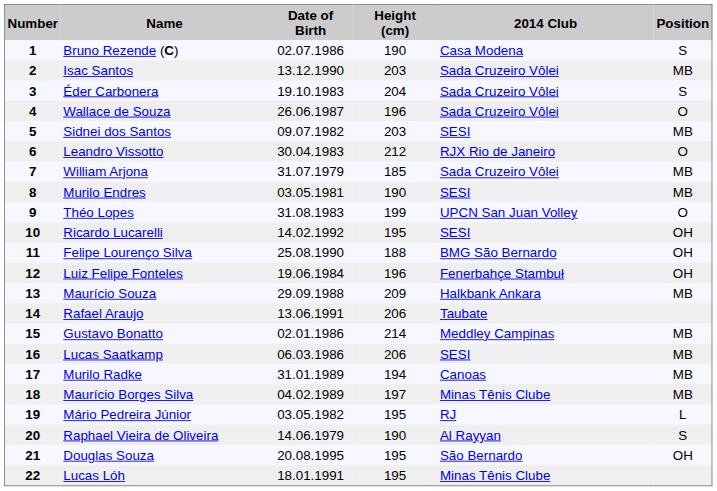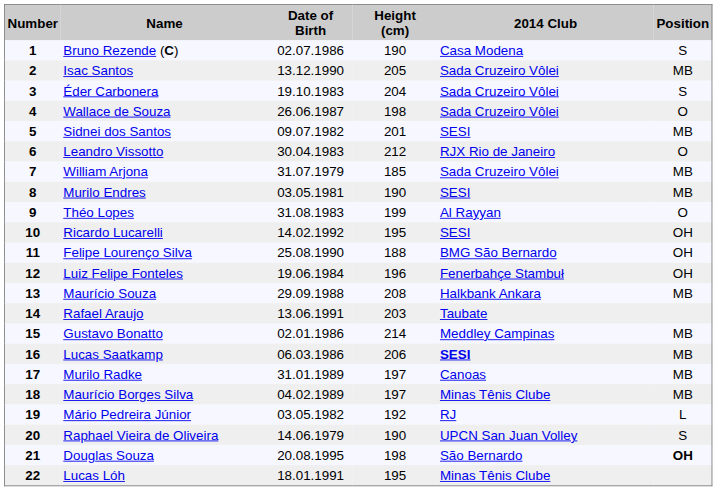Isac Santos | Height (cm): 203 -> 205
Wallace de Souza | Height (cm): 196 -> 198
Sidnei dos Santos | Height (cm): 203 -> 201
Théo Lopes | 2014 Club: UPCN San Juan Volley -> Al Rayyan
Maurício Souza | Height (cm): 209 -> 208
Rafael Araujo | Height (cm): 206 -> 203
Lucas Saatkamp | 2014 Club: normal -> bold
Murilo Radke | Height (cm): 194 -> 197
Mário Pedreira Júnior | Height (cm): 195 -> 192
Raphael Vieira de Oliveira | 2014 Club: Al Rayyan -> UPCN San Juan Volley
Douglas Souza | Height (cm): 195 -> 198
Douglas Souza | Position: normal -> bold
